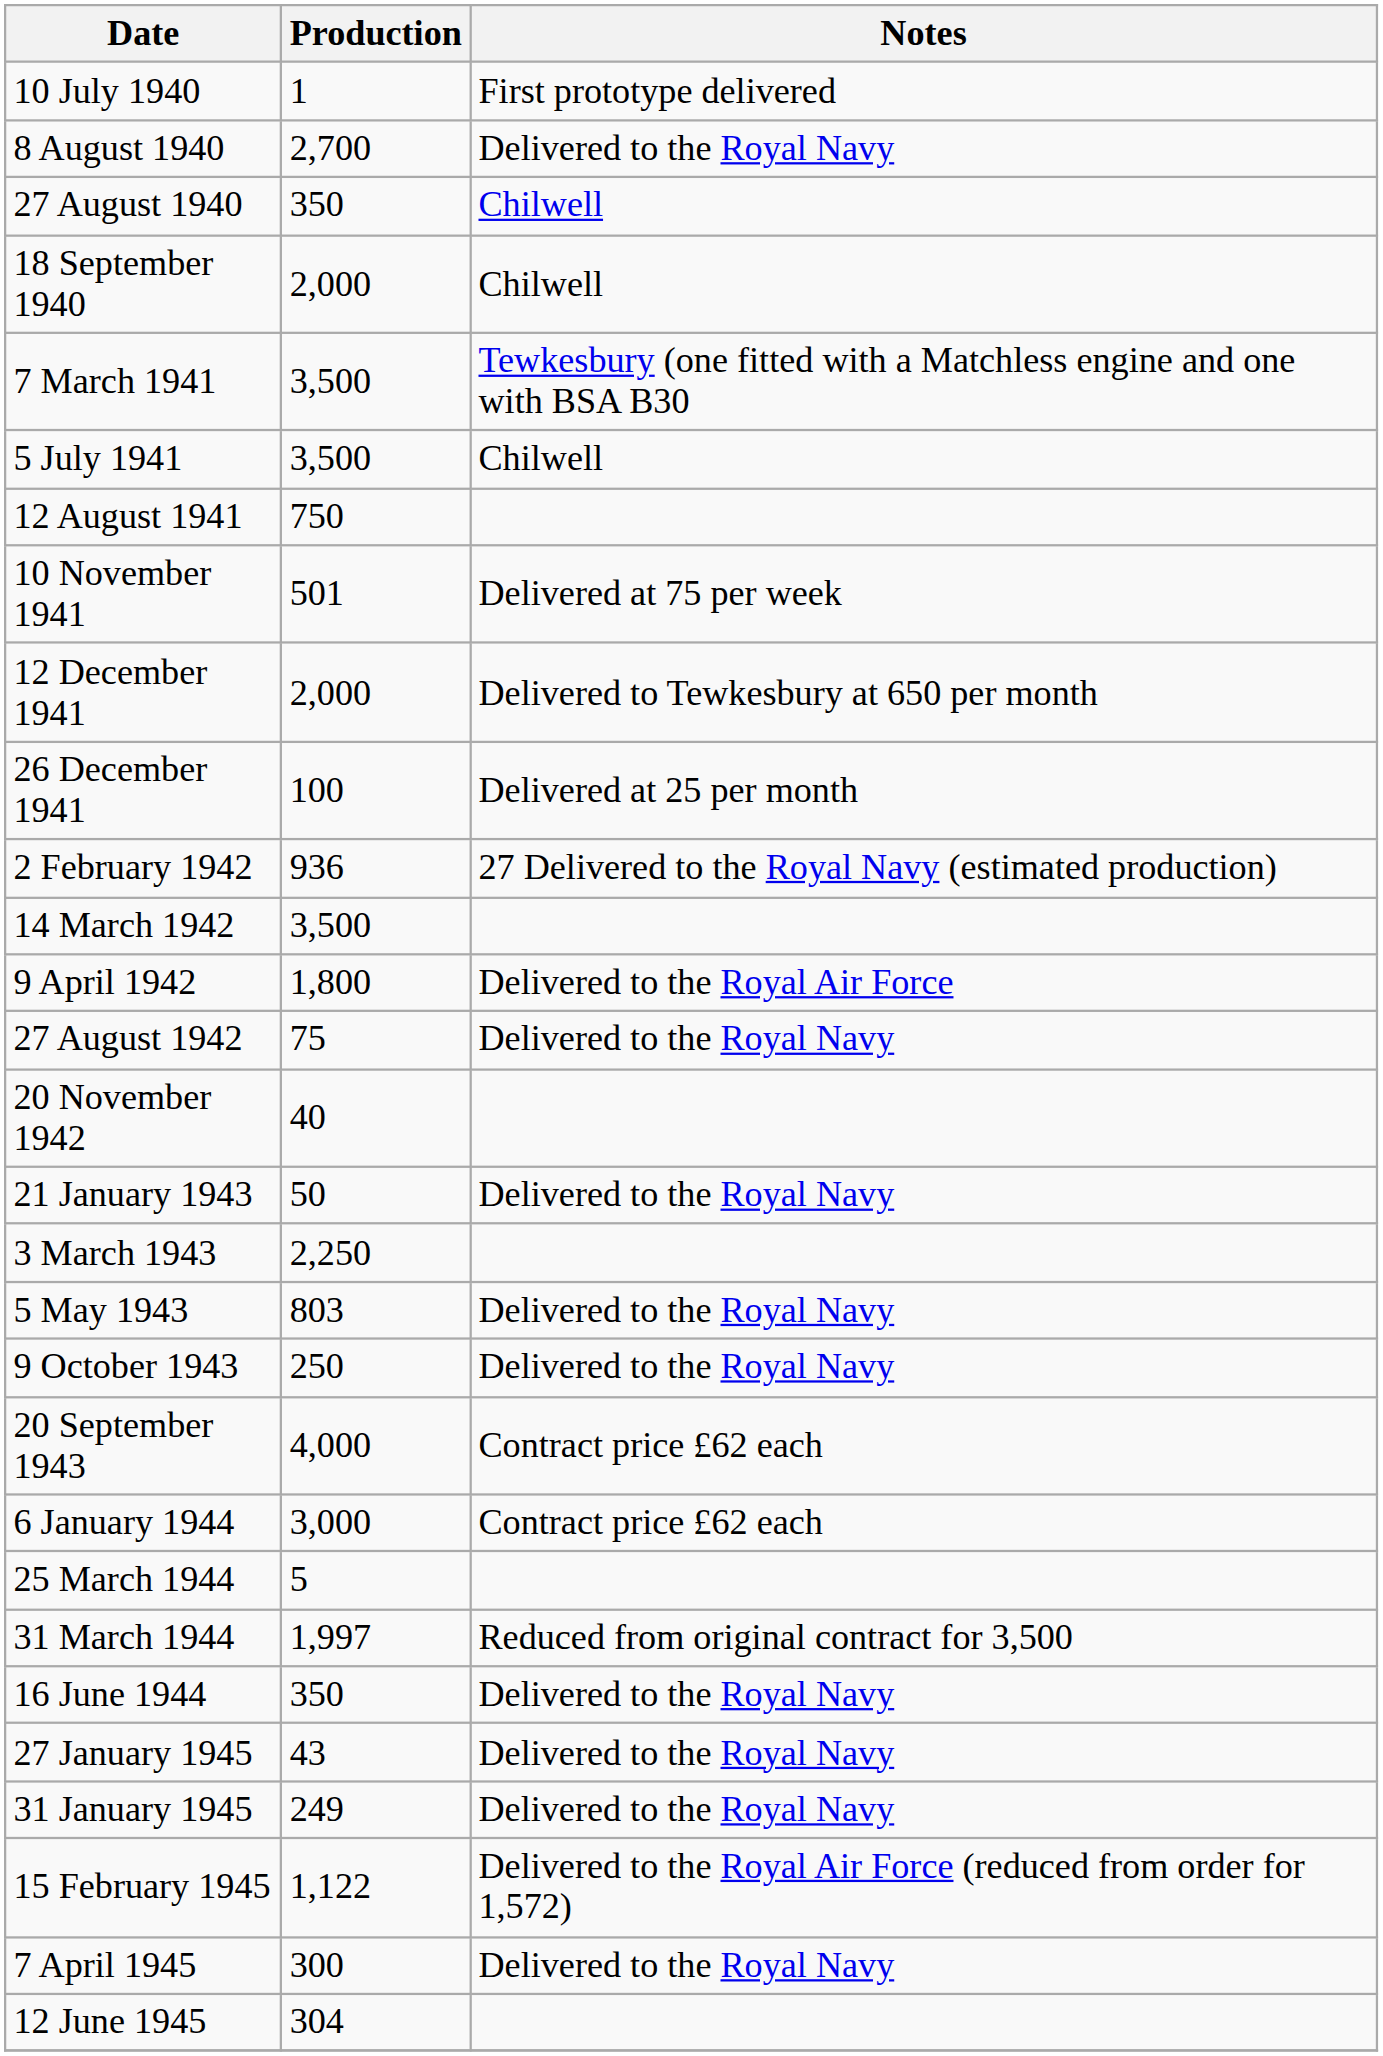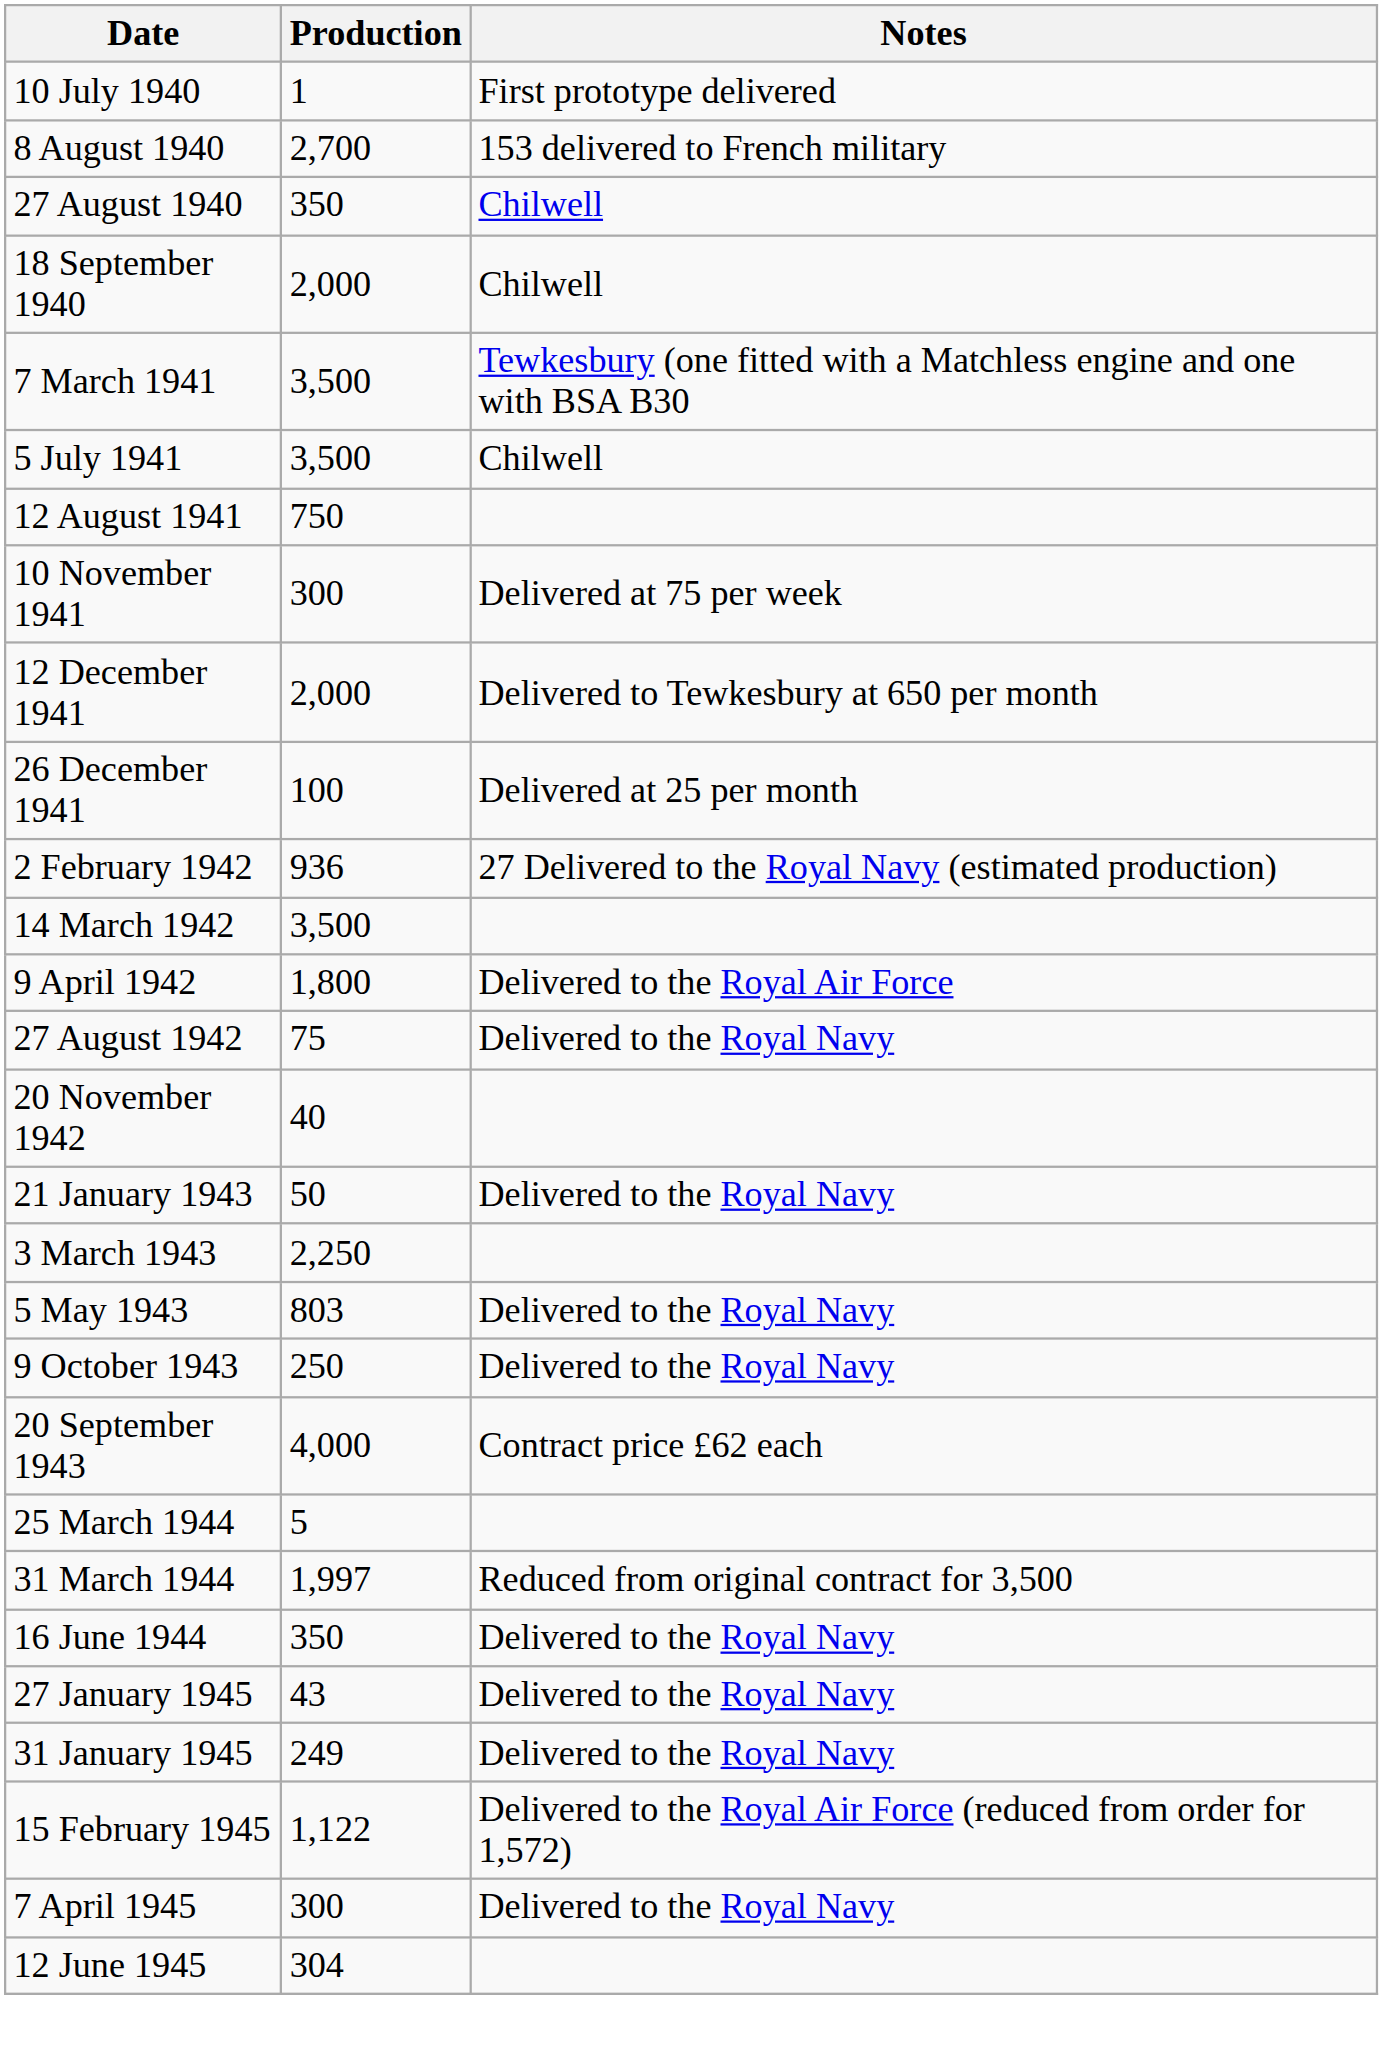8 August 1940 | Notes: Delivered to the Royal Navy -> 153 delivered to French military
10 November 1941 | Production: 501 -> 300
- row: 6 January 1944 | 3,000 | Contract price £62 each
